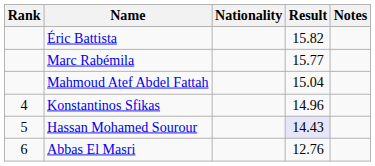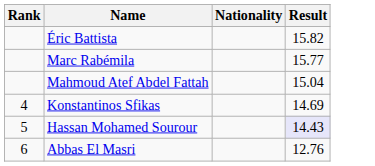- column: Notes
Konstantinos Sfikas | Result: 14.96 -> 14.69
